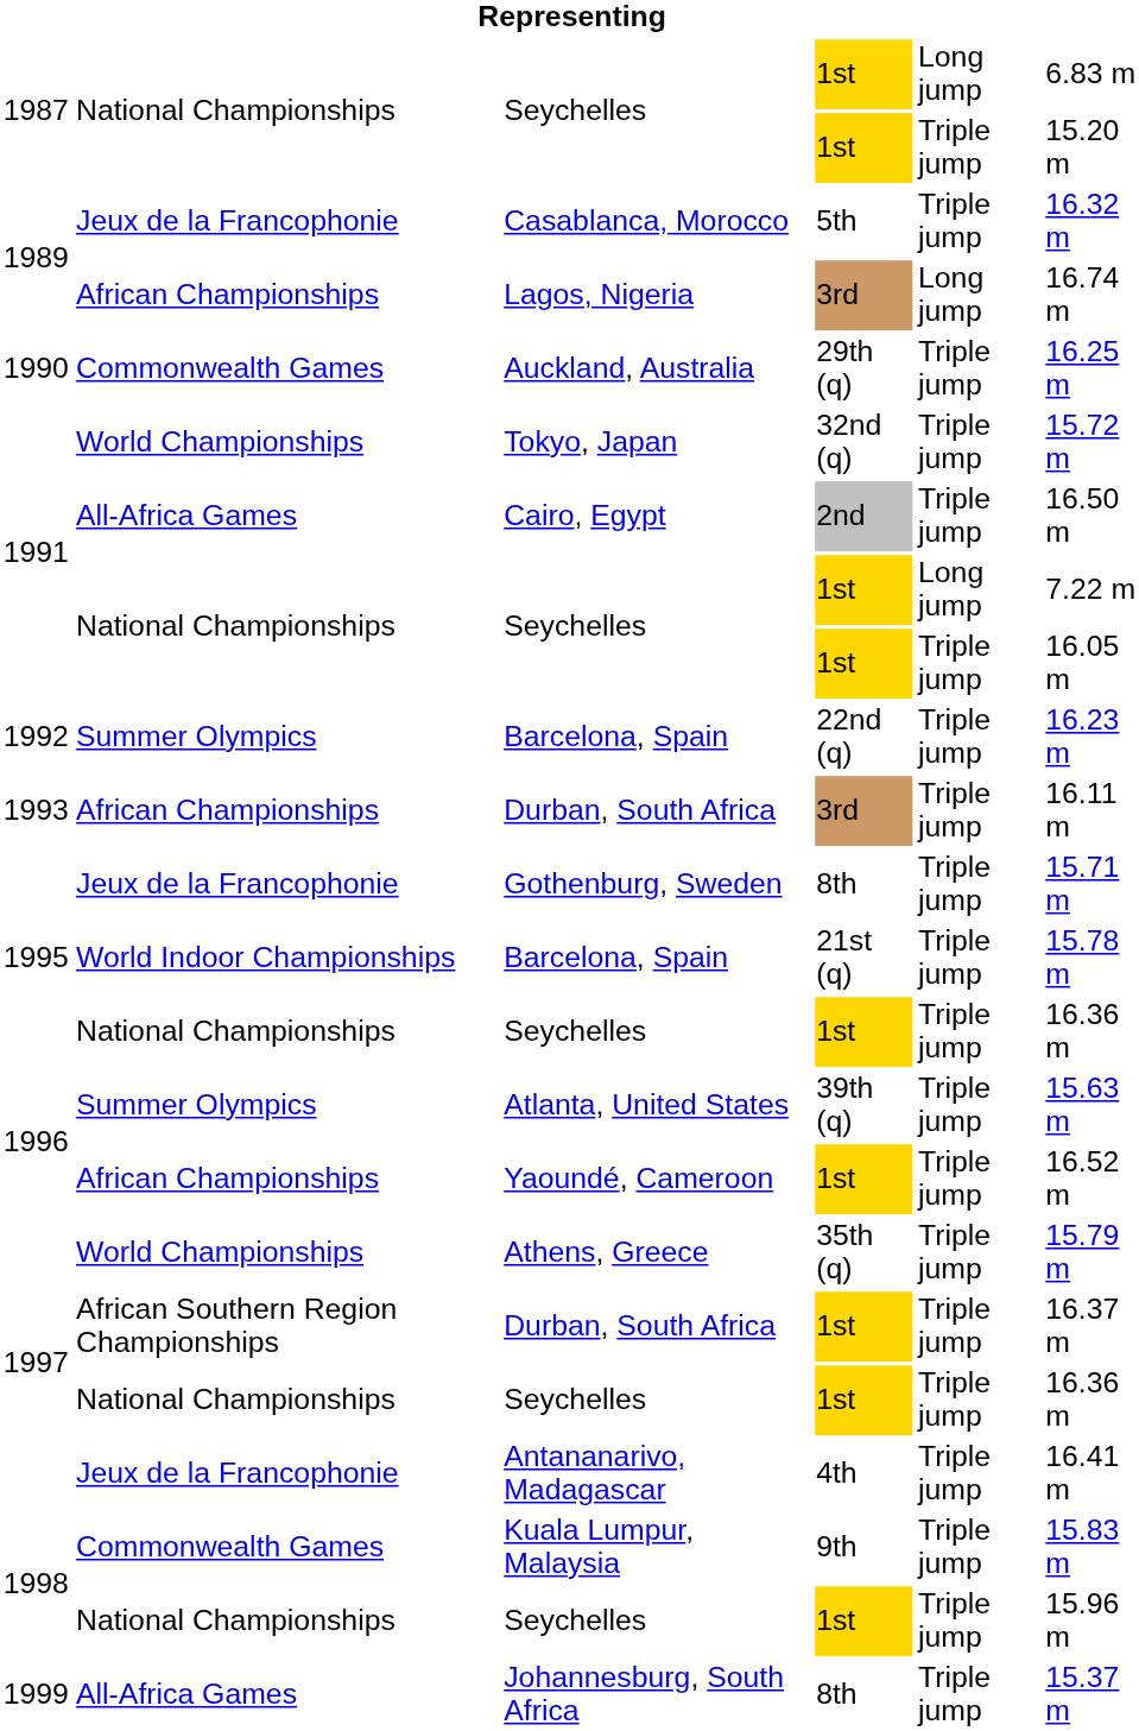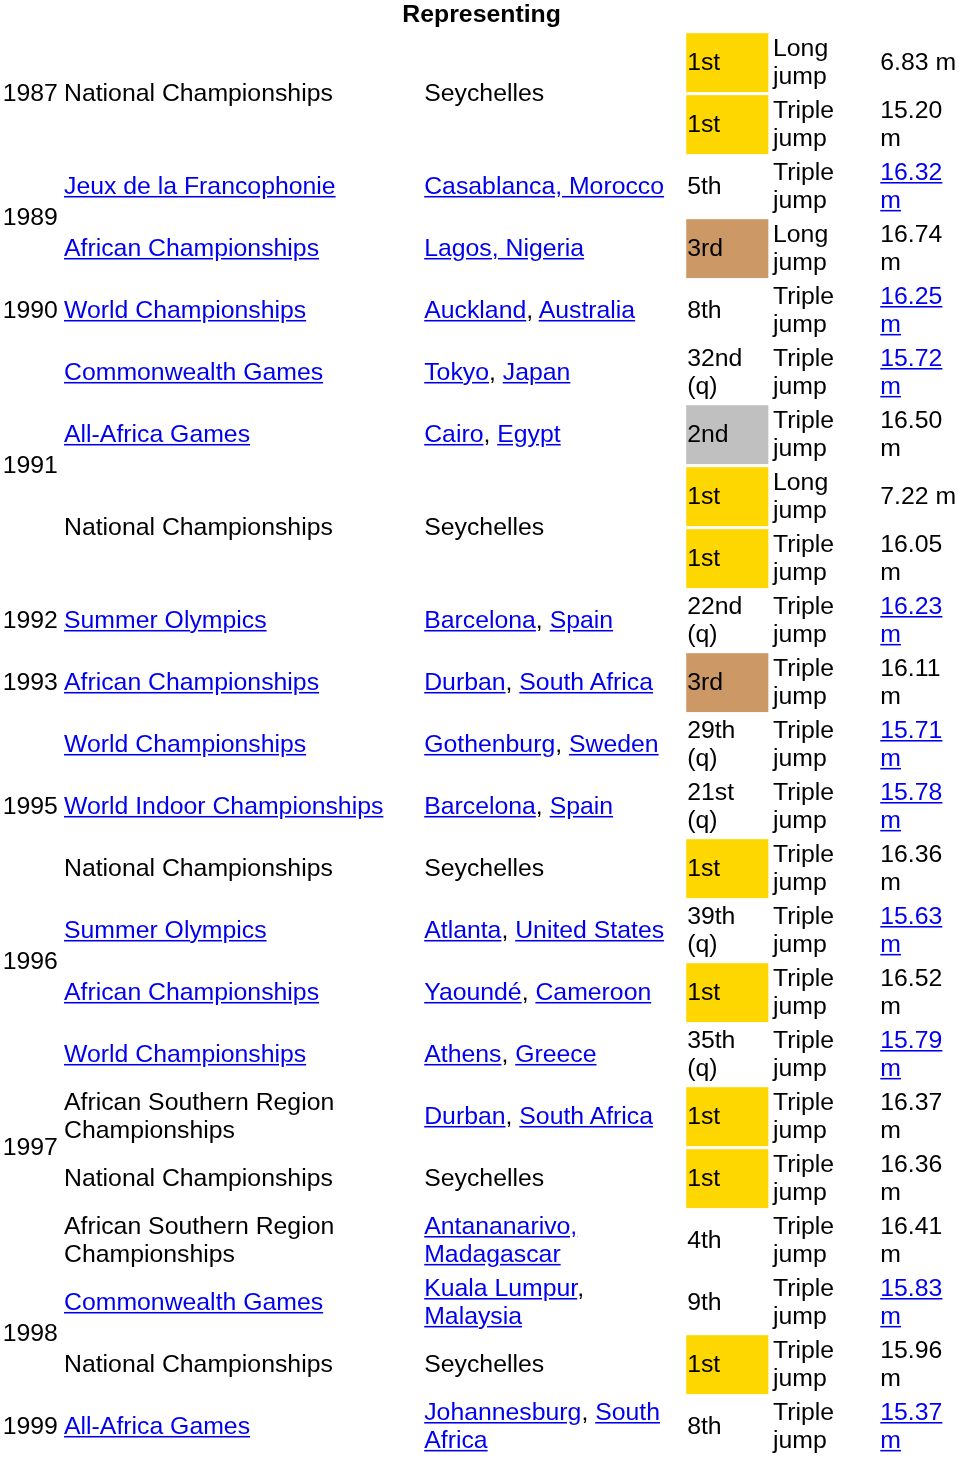Auckland, Australia | column 2: Commonwealth Games -> World Championships
Auckland, Australia | column 4: 29th (q) -> 8th
Tokyo, Japan | column 2: World Championships -> Commonwealth Games
Gothenburg, Sweden | column 2: Jeux de la Francophonie -> World Championships
Gothenburg, Sweden | column 4: 8th -> 29th (q)
Antananarivo, Madagascar | column 2: Jeux de la Francophonie -> African Southern Region Championships
